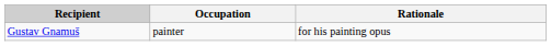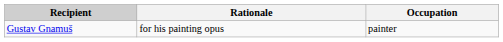columns swapped: Occupation <-> Rationale
